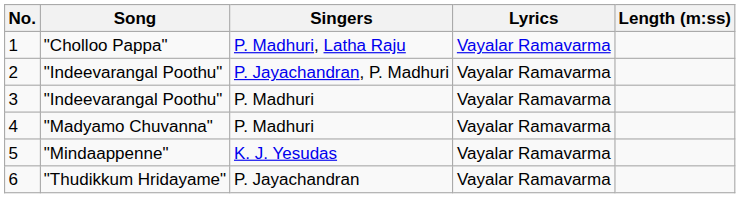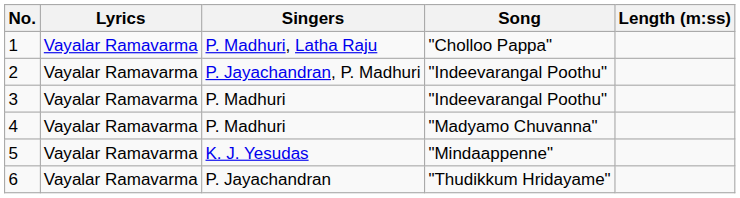columns swapped: Song <-> Lyrics
